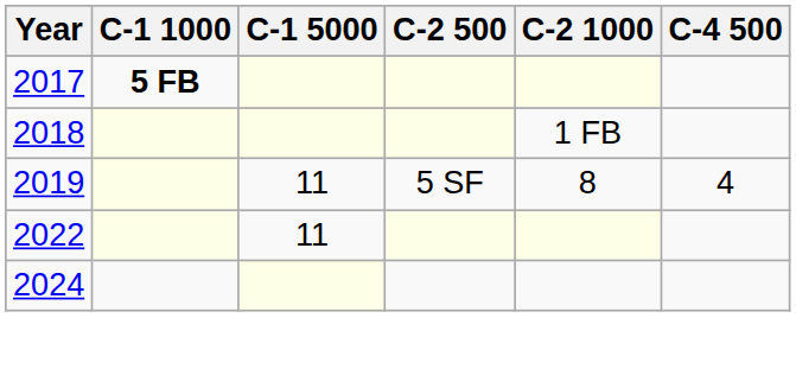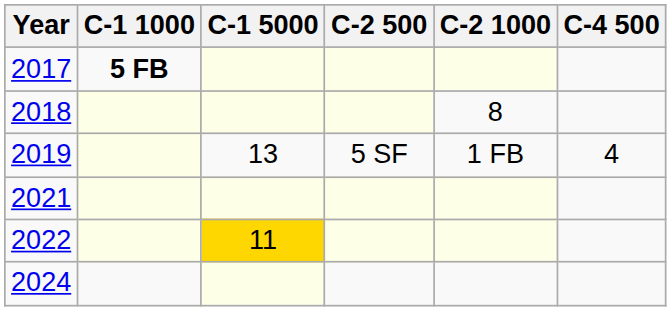2018 | C-2 1000: 1 FB -> 8
2019 | C-1 5000: 11 -> 13
2019 | C-2 1000: 8 -> 1 FB
+ row: 2021
2022 | C-1 5000: no background -> gold background
